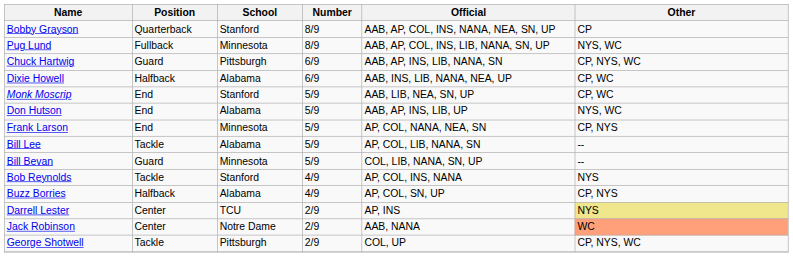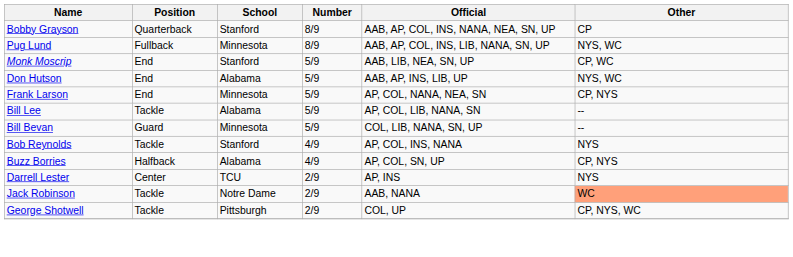- row: Chuck Hartwig | Guard | Pittsburgh | 6/9 | AAB, AP, INS, LIB, NANA, SN | CP, NYS, WC
- row: Dixie Howell | Halfback | Alabama | 6/9 | AAB, INS, LIB, NANA, NEA, UP | CP, WC
Darrell Lester | Other: khaki background -> no background
Jack Robinson | Position: Center -> Tackle
